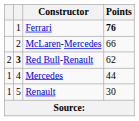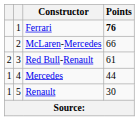Red Bull-Renault | column 2: bold -> normal
Red Bull-Renault | Points: 62 -> 61
